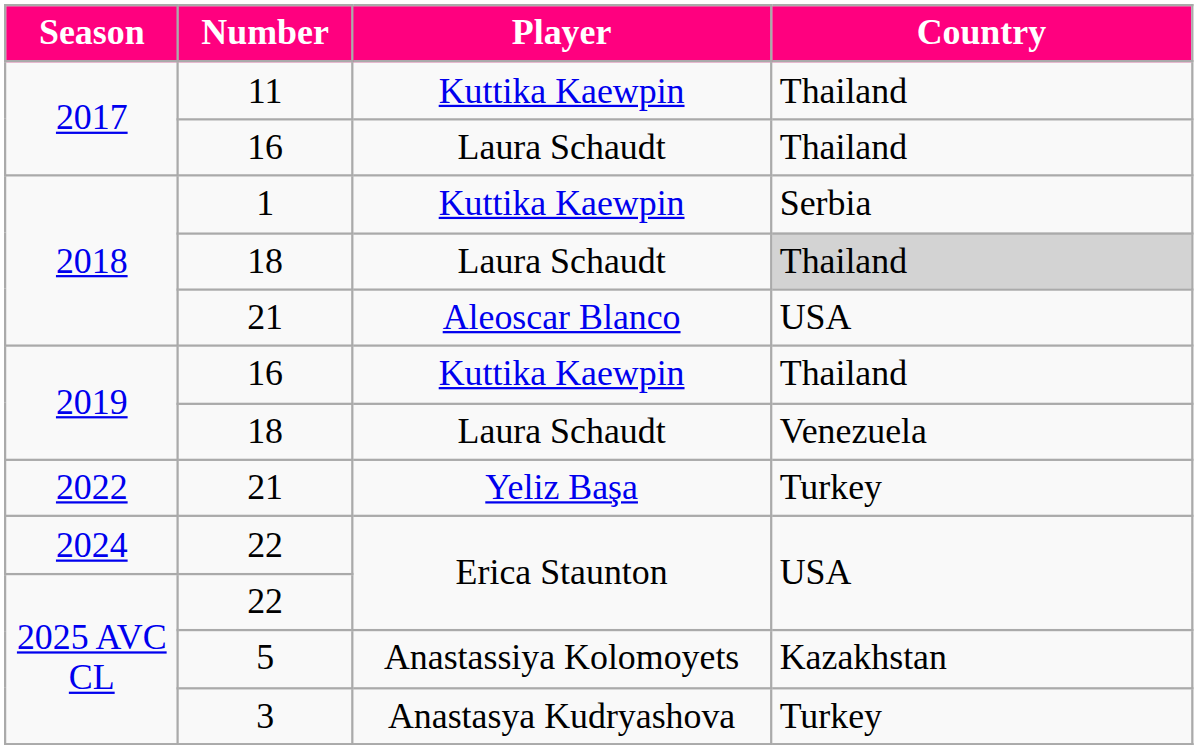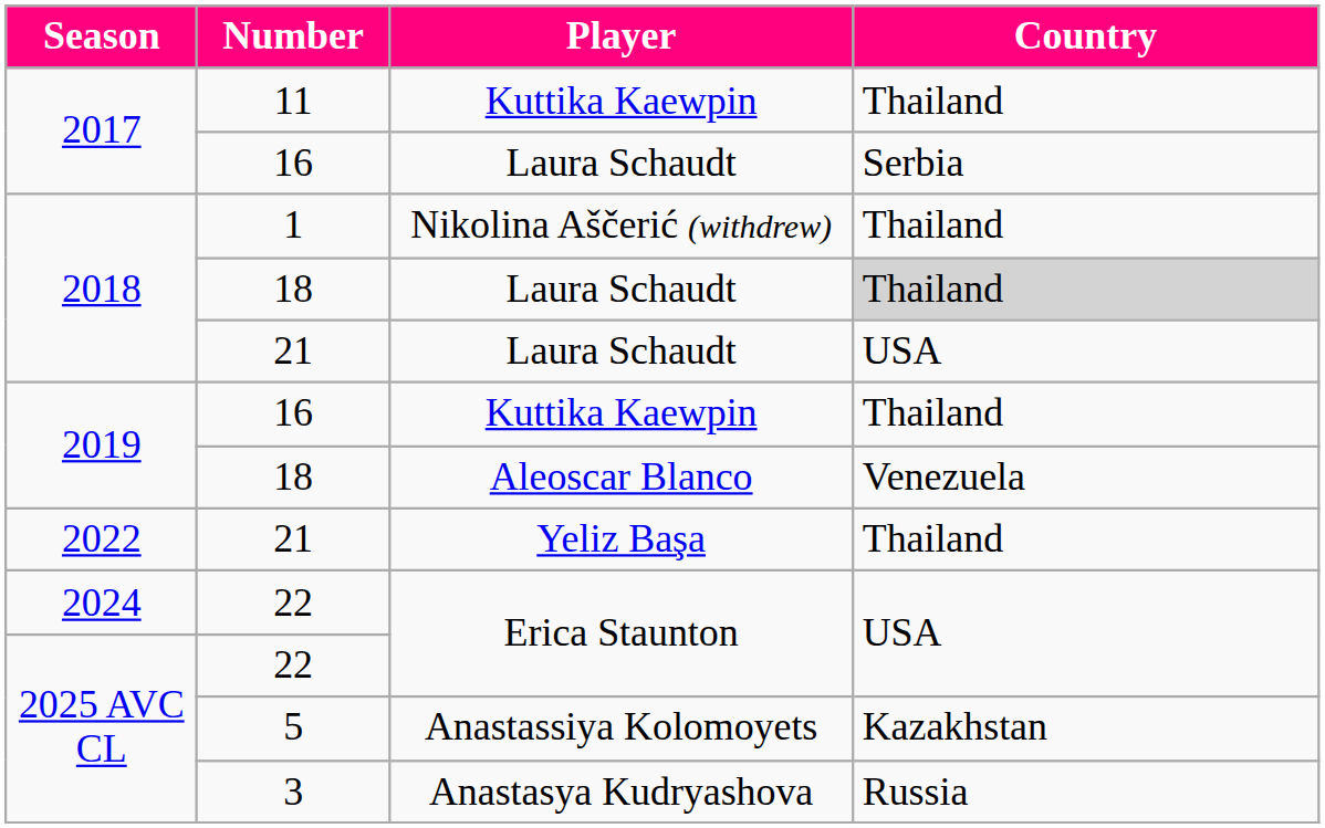2017 / 16 | Country: Thailand -> Serbia
1 | Player: Kuttika Kaewpin -> Nikolina Aščerić (withdrew)
1 | Country: Serbia -> Thailand
2018 / 21 | Player: Aleoscar Blanco -> Laura Schaudt
2019 / 18 | Player: Laura Schaudt -> Aleoscar Blanco
2022 / 21 | Country: Turkey -> Thailand
3 | Country: Turkey -> Russia
